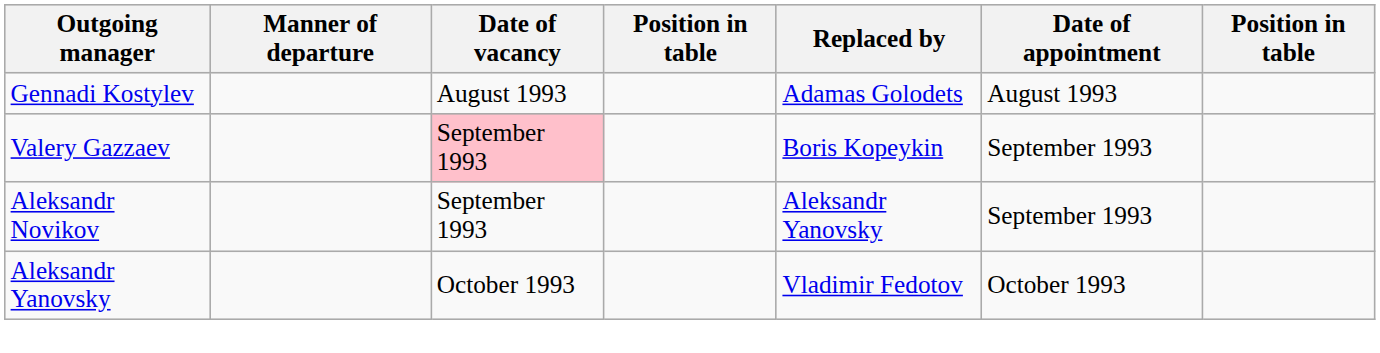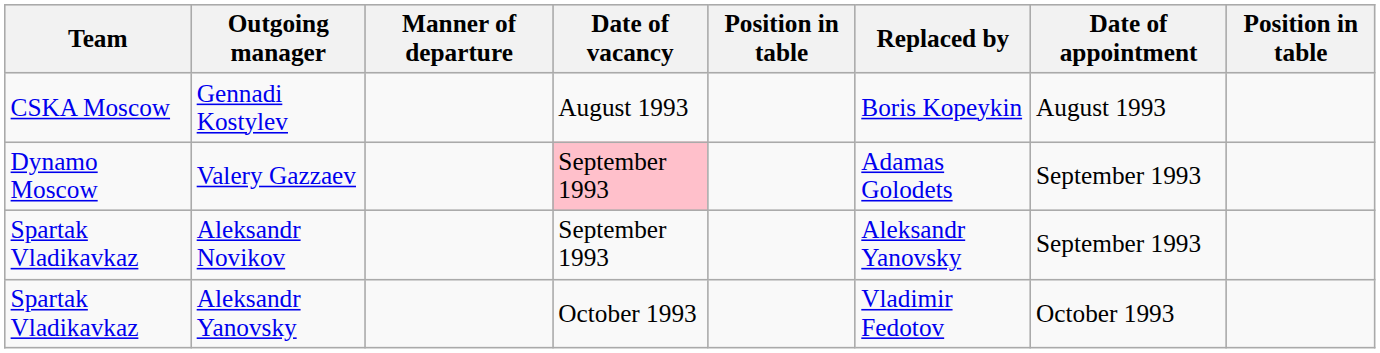+ column: Team | CSKA Moscow | Dynamo Moscow | Spartak Vladikavkaz | Spartak Vladikavkaz
Gennadi Kostylev | Replaced by: Adamas Golodets -> Boris Kopeykin
Valery Gazzaev | Replaced by: Boris Kopeykin -> Adamas Golodets
